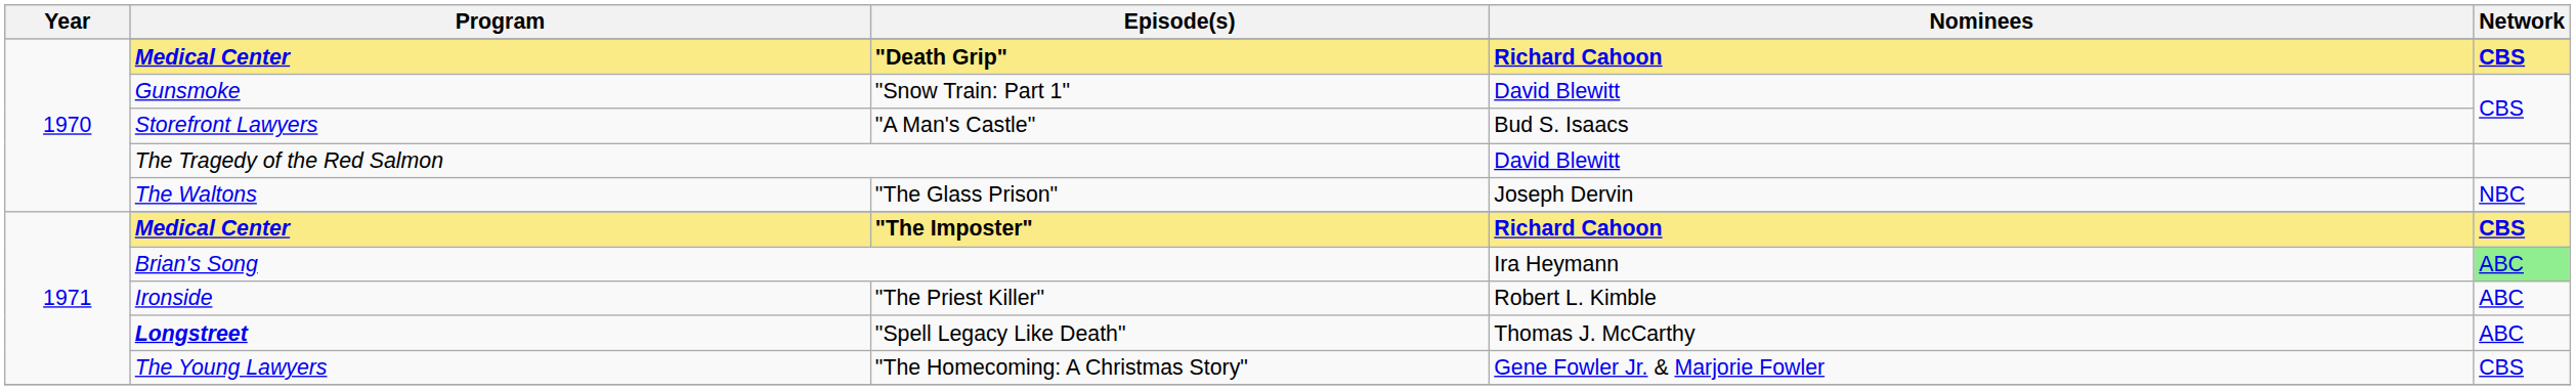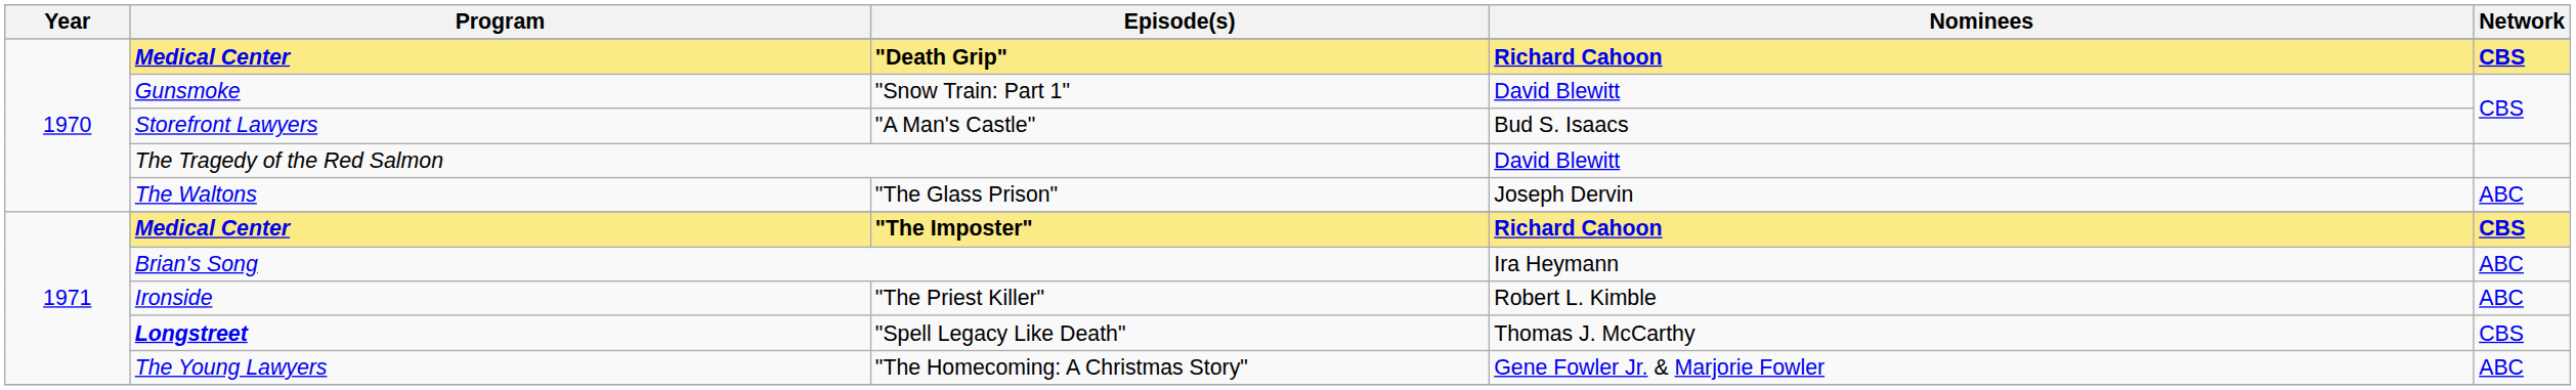"The Glass Prison" | Network: NBC -> ABC
Brian's Song | Network: lightgreen background -> no background
"Spell Legacy Like Death" | Network: ABC -> CBS
"The Homecoming: A Christmas Story" | Network: CBS -> ABC
